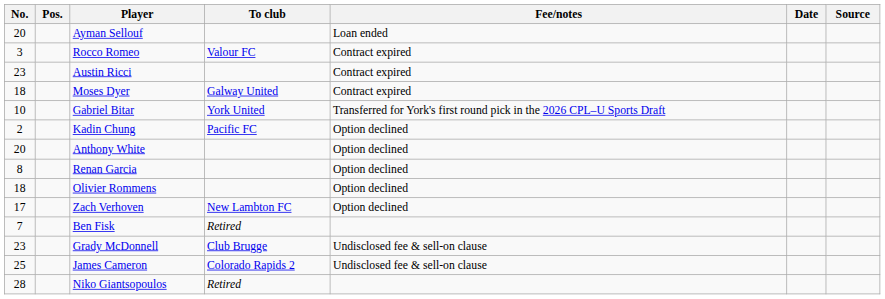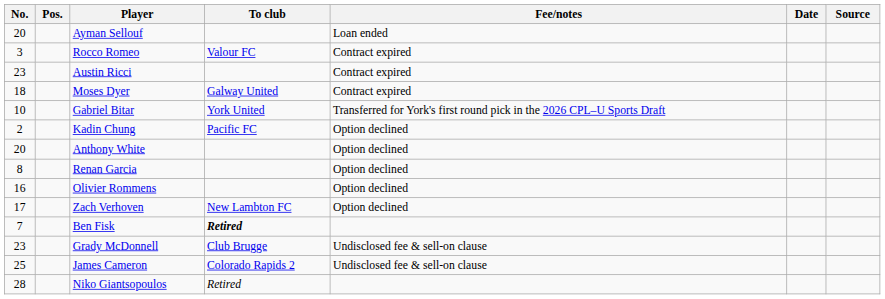Olivier Rommens | No.: 18 -> 16
Ben Fisk | To club: normal -> bold
